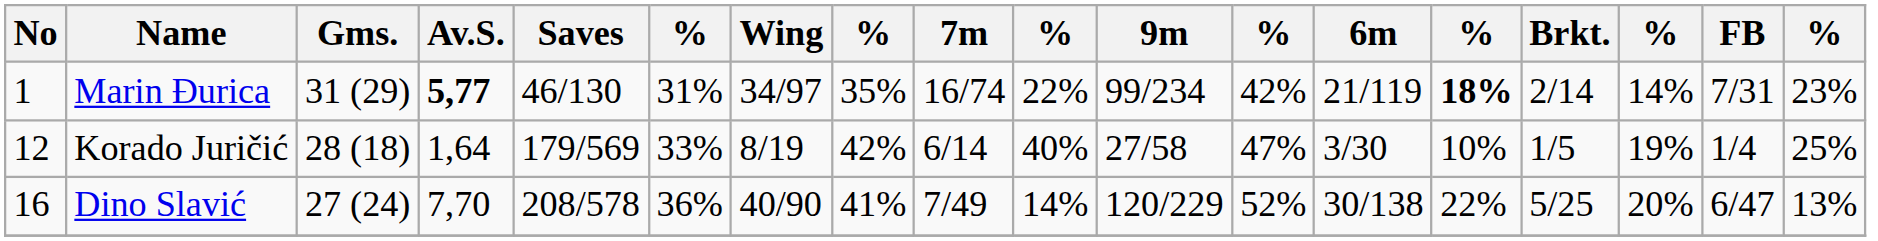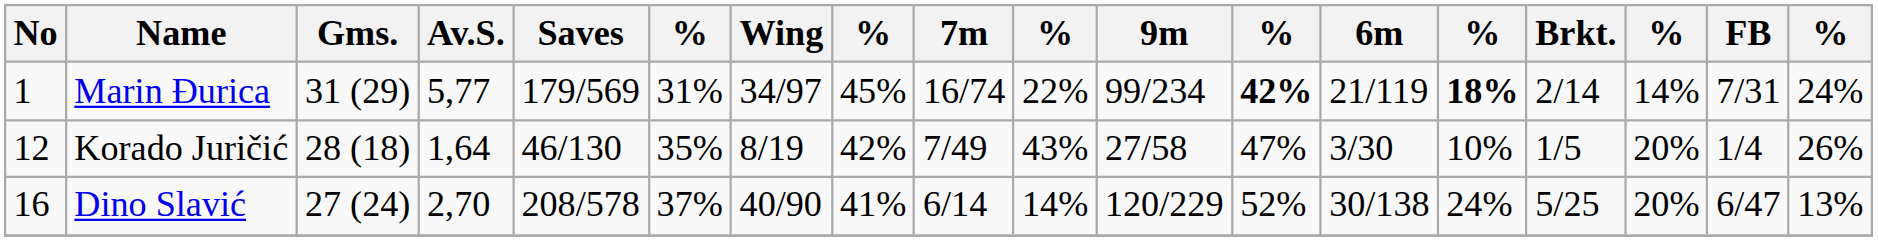Marin Đurica | Av.S.: bold -> normal
Marin Đurica | Saves: 46/130 -> 179/569
Marin Đurica | column 8: 35% -> 45%
Marin Đurica | column 12: normal -> bold
Marin Đurica | column 18: 23% -> 24%
Korado Juričić | Saves: 179/569 -> 46/130
Korado Juričić | column 6: 33% -> 35%
Korado Juričić | 7m: 6/14 -> 7/49
Korado Juričić | column 10: 40% -> 43%
Korado Juričić | column 16: 19% -> 20%
Korado Juričić | column 18: 25% -> 26%
Dino Slavić | Av.S.: 7,70 -> 2,70
Dino Slavić | column 6: 36% -> 37%
Dino Slavić | 7m: 7/49 -> 6/14
Dino Slavić | column 14: 22% -> 24%
